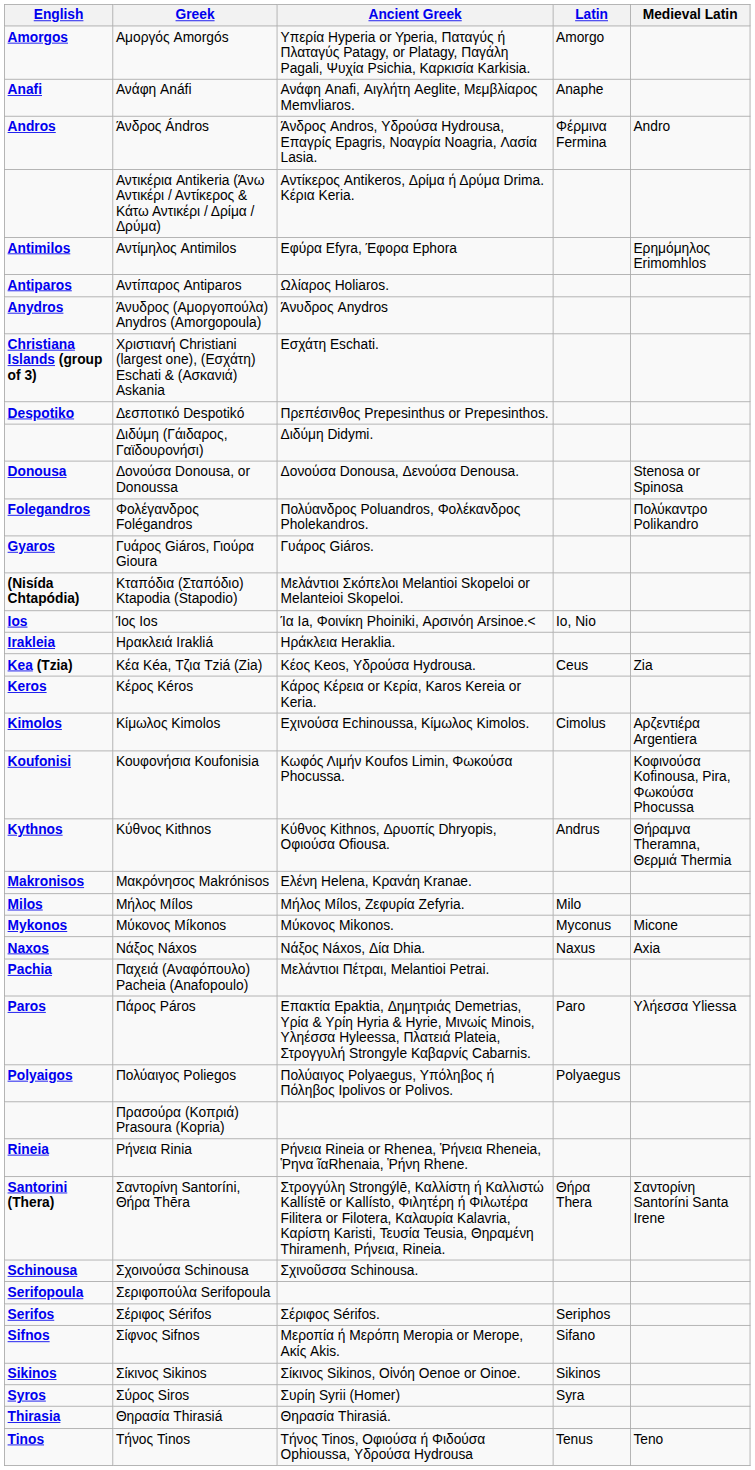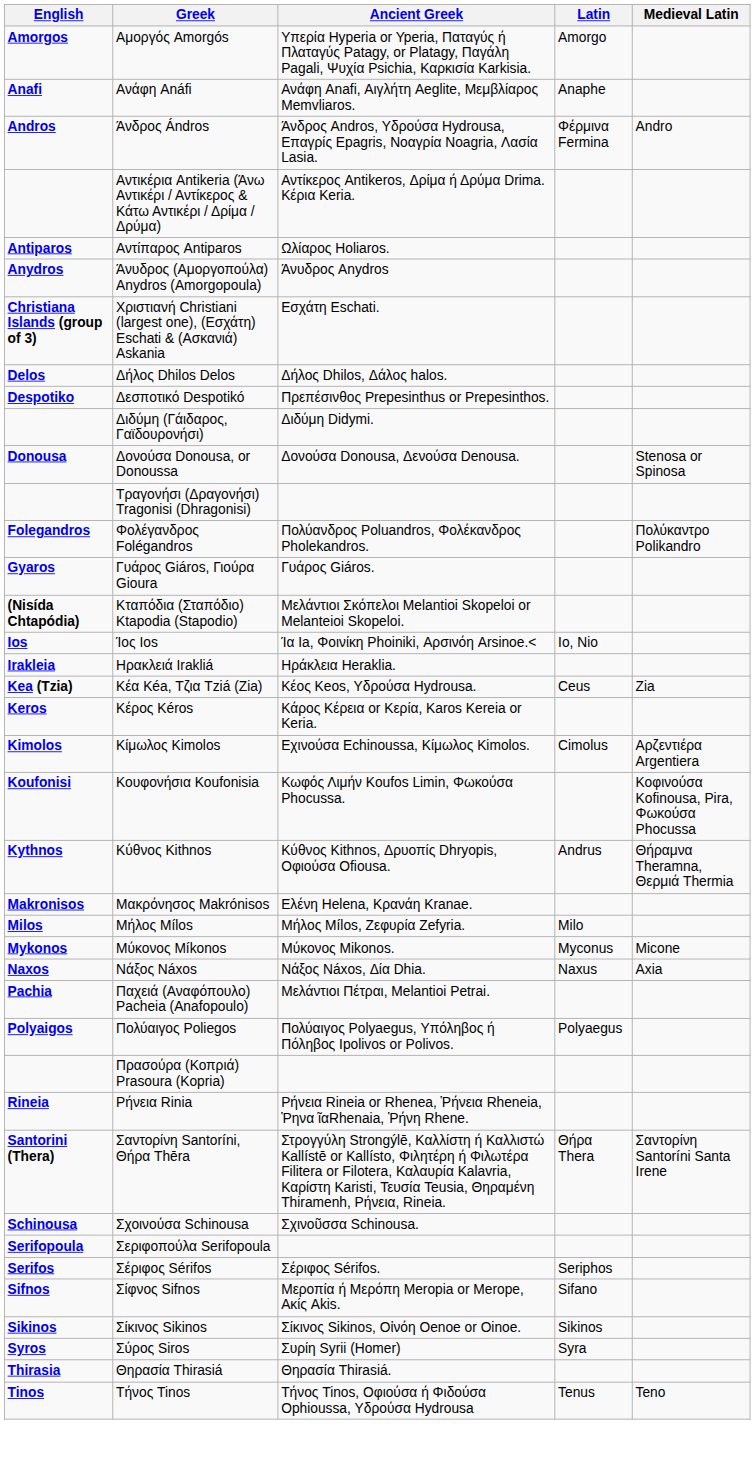- row: Antimilos | Αντίμηλος Antimilos | Εφύρα Efyra, Έφορα Ephora | Ερημόμηλος Erimomhlos
+ row: Delos | Δήλος Dhilos Delos | Δήλος Dhilos, Δάλος halos.
+ row: Τραγονήσι (Δραγονήσι) Tragonisi (Dhragonisi)
- row: Paros | Πάρος Páros | Επακτία Epaktia, Δημητριάς Demetrias, Υρία & Υρίη Hyria & Hyrie, Μινωίς Minois, Υληέσσα Hyleessa, Πλατειά Plateia, Στρογγυλή Strongyle Καβαρνίς Cabarnis. | Paro | Υλήεσσα Yliessa
